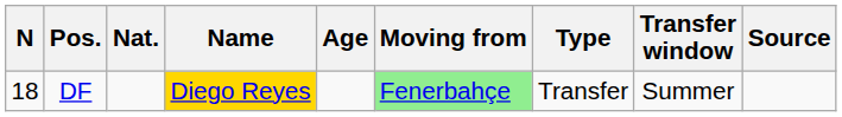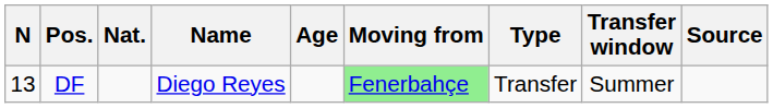DF | N: 18 -> 13
DF | Name: gold background -> no background
